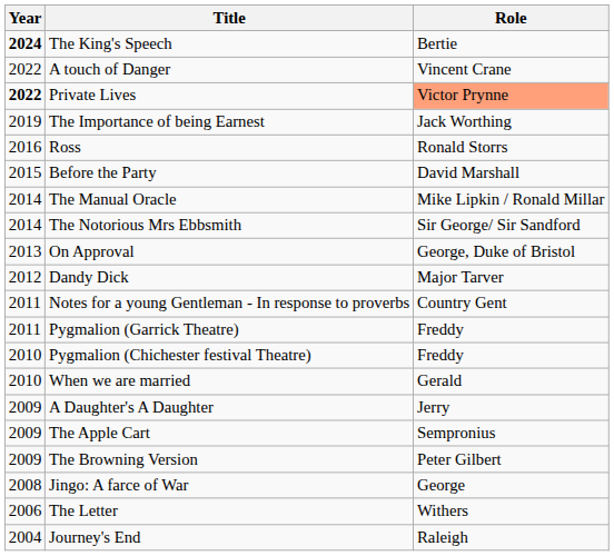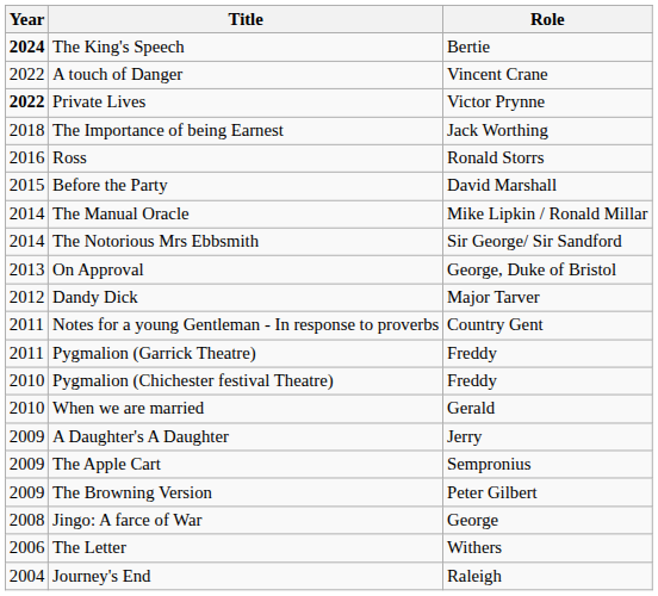Private Lives | Role: lightsalmon background -> no background
The Importance of being Earnest | Year: 2019 -> 2018
